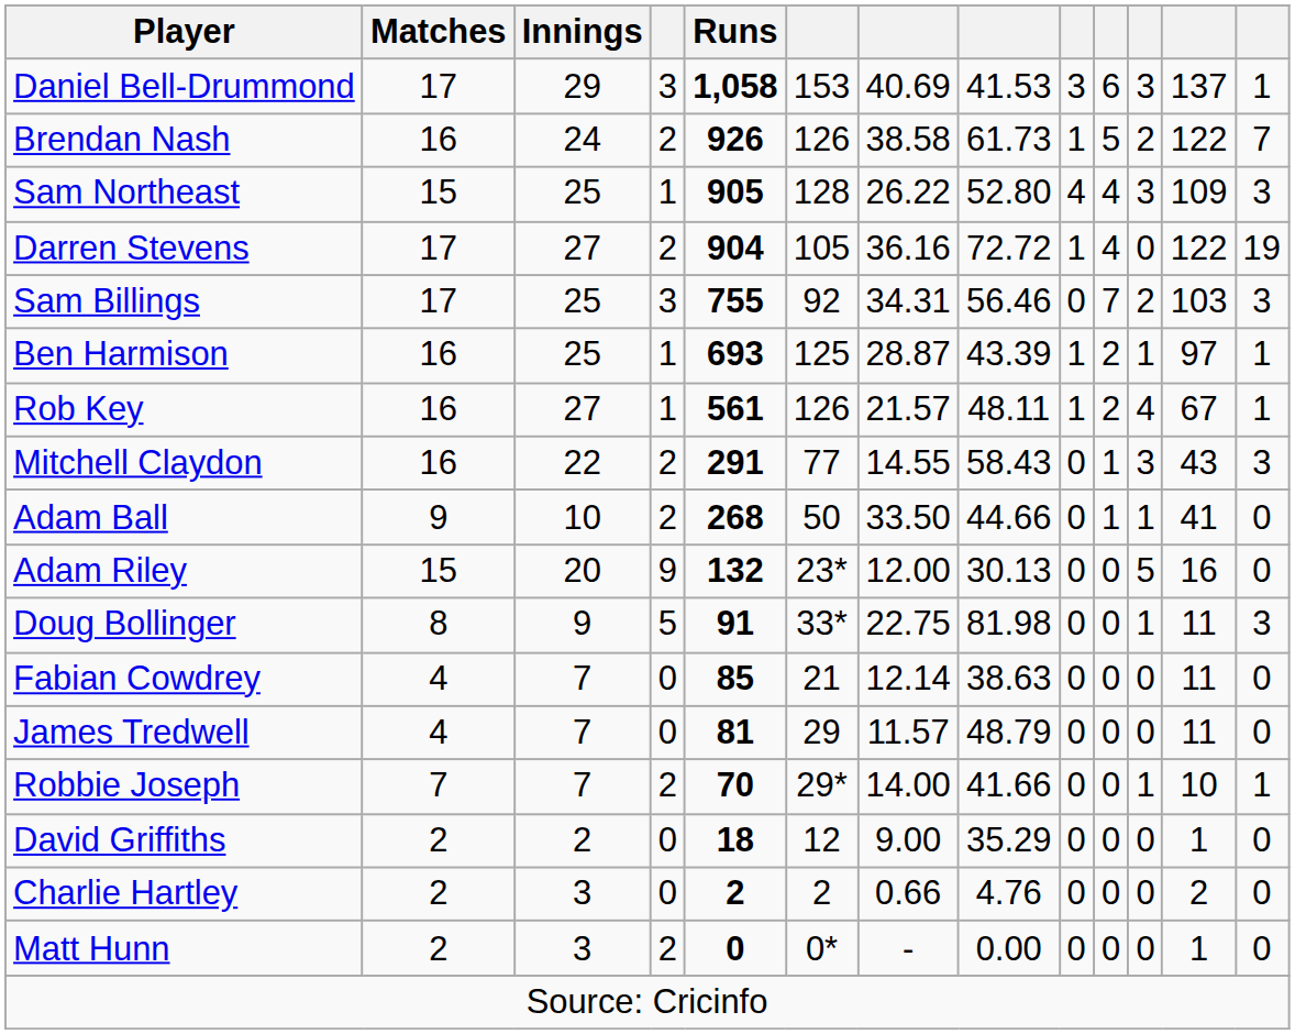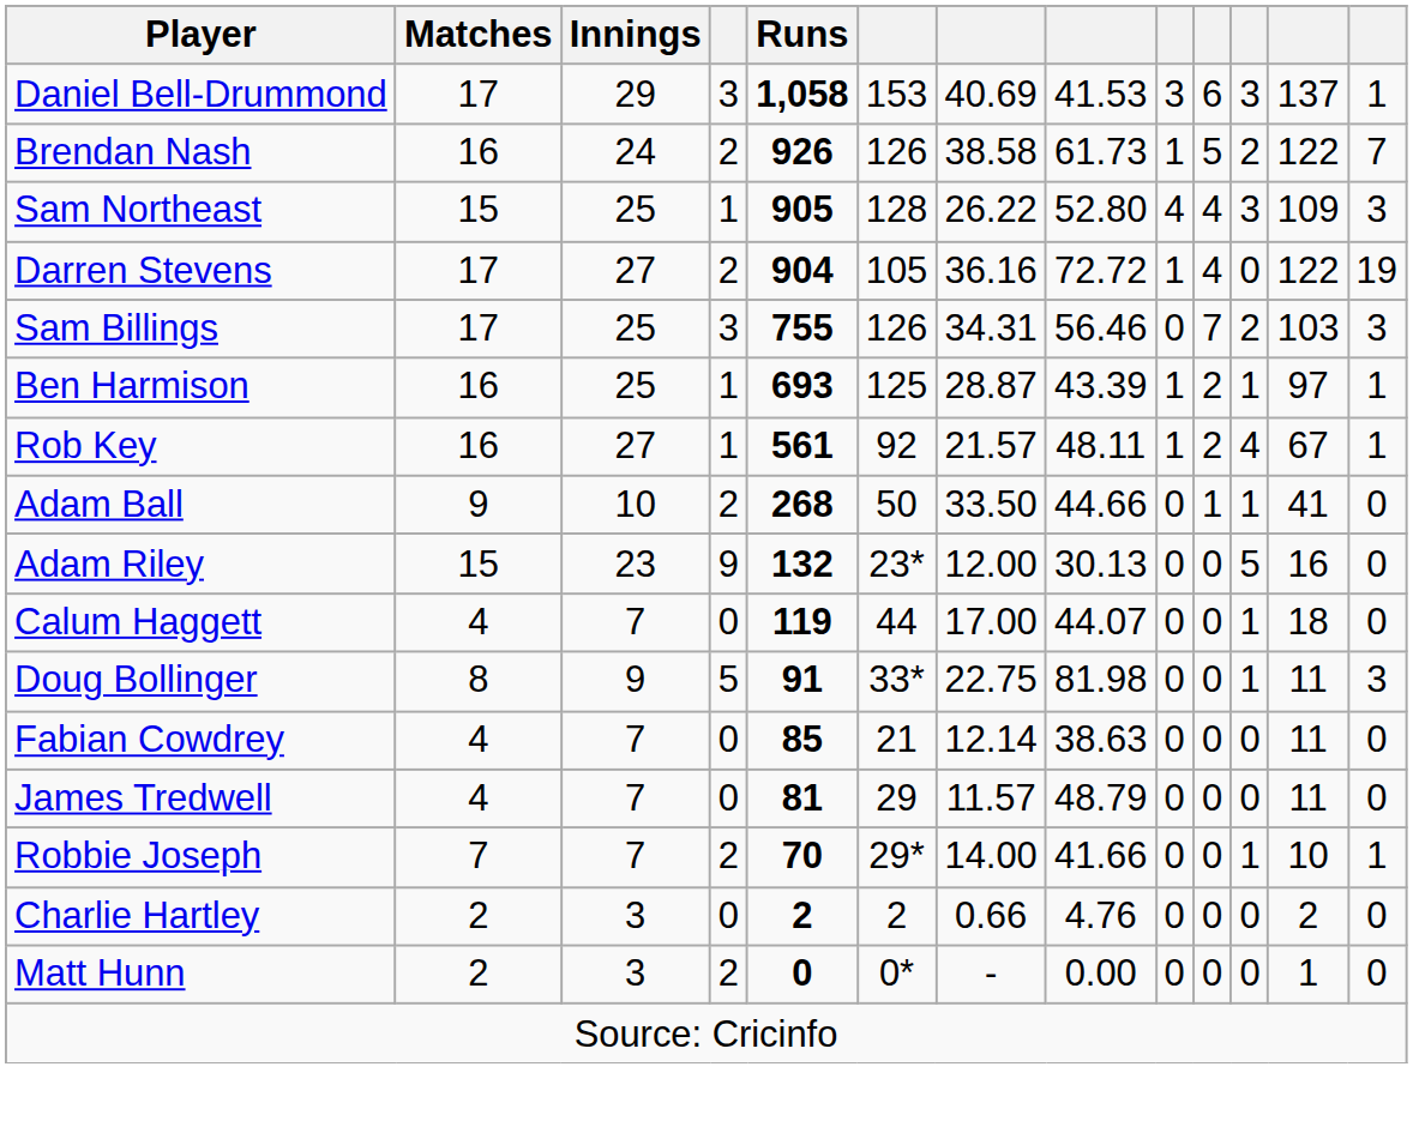Sam Billings | column 6: 92 -> 126
Rob Key | column 6: 126 -> 92
- row: Mitchell Claydon | 16 | 22 | 2 | 291 | 77 | 14.55 | 58.43 | 0 | 1 | 3 | 43 | 3
Adam Riley | Innings: 20 -> 23
+ row: Calum Haggett | 4 | 7 | 0 | 119 | 44 | 17.00 | 44.07 | 0 | 0 | 1 | 18 | 0
- row: David Griffiths | 2 | 2 | 0 | 18 | 12 | 9.00 | 35.29 | 0 | 0 | 0 | 1 | 0
